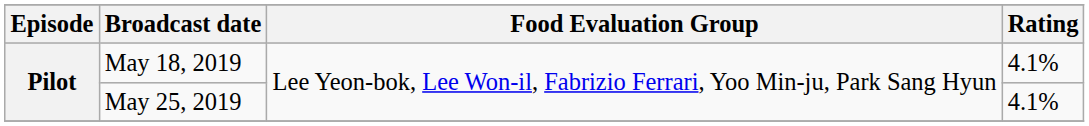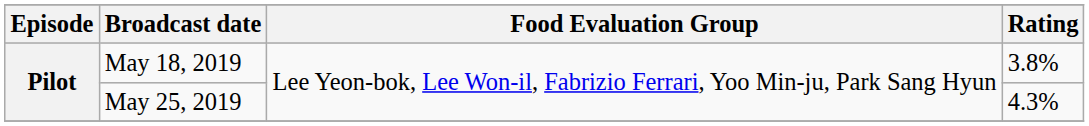May 18, 2019 | Rating: 4.1% -> 3.8%
May 25, 2019 | Rating: 4.1% -> 4.3%
